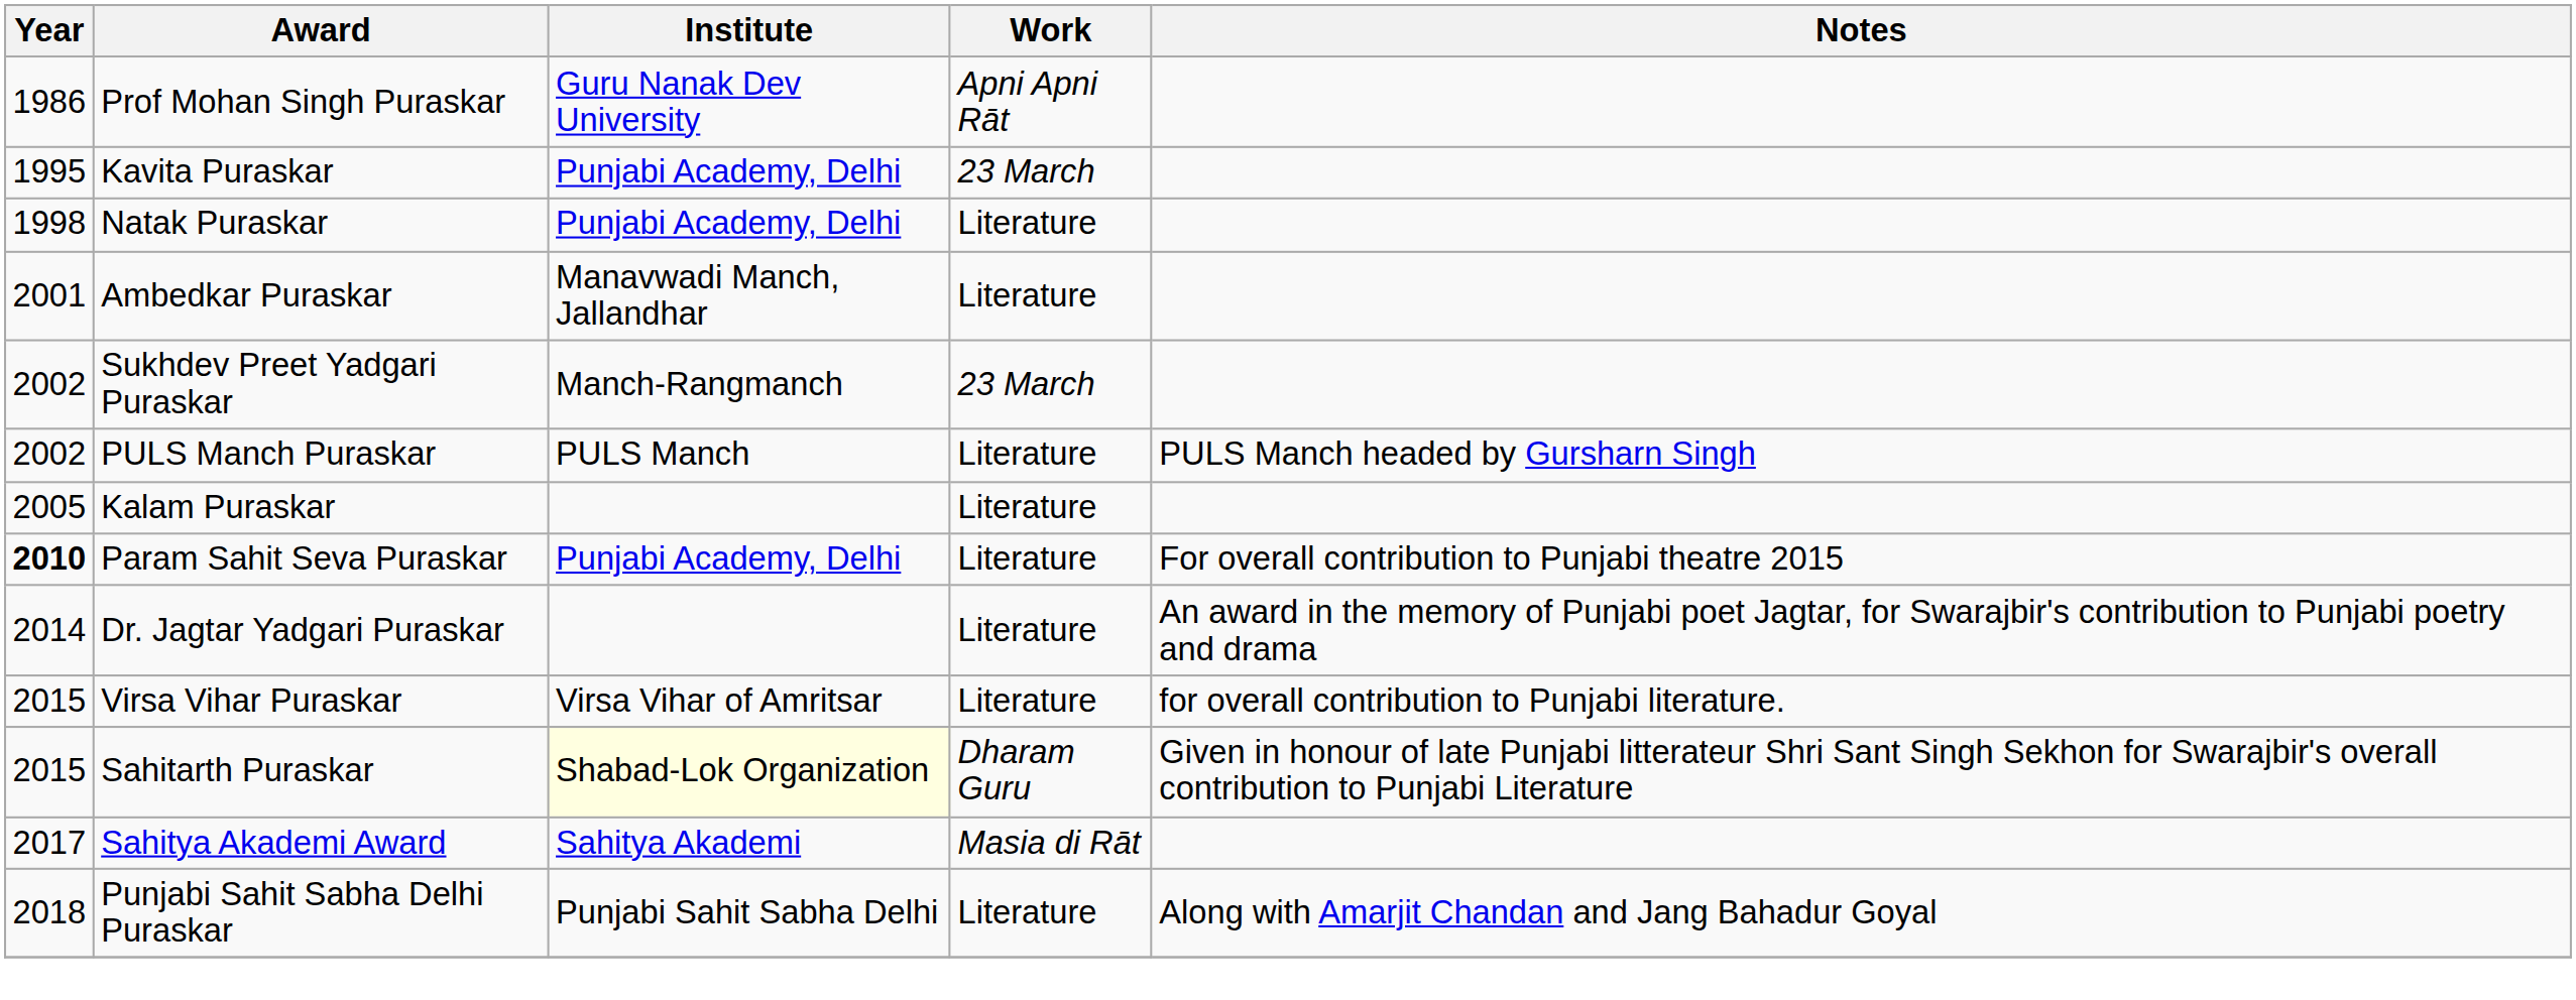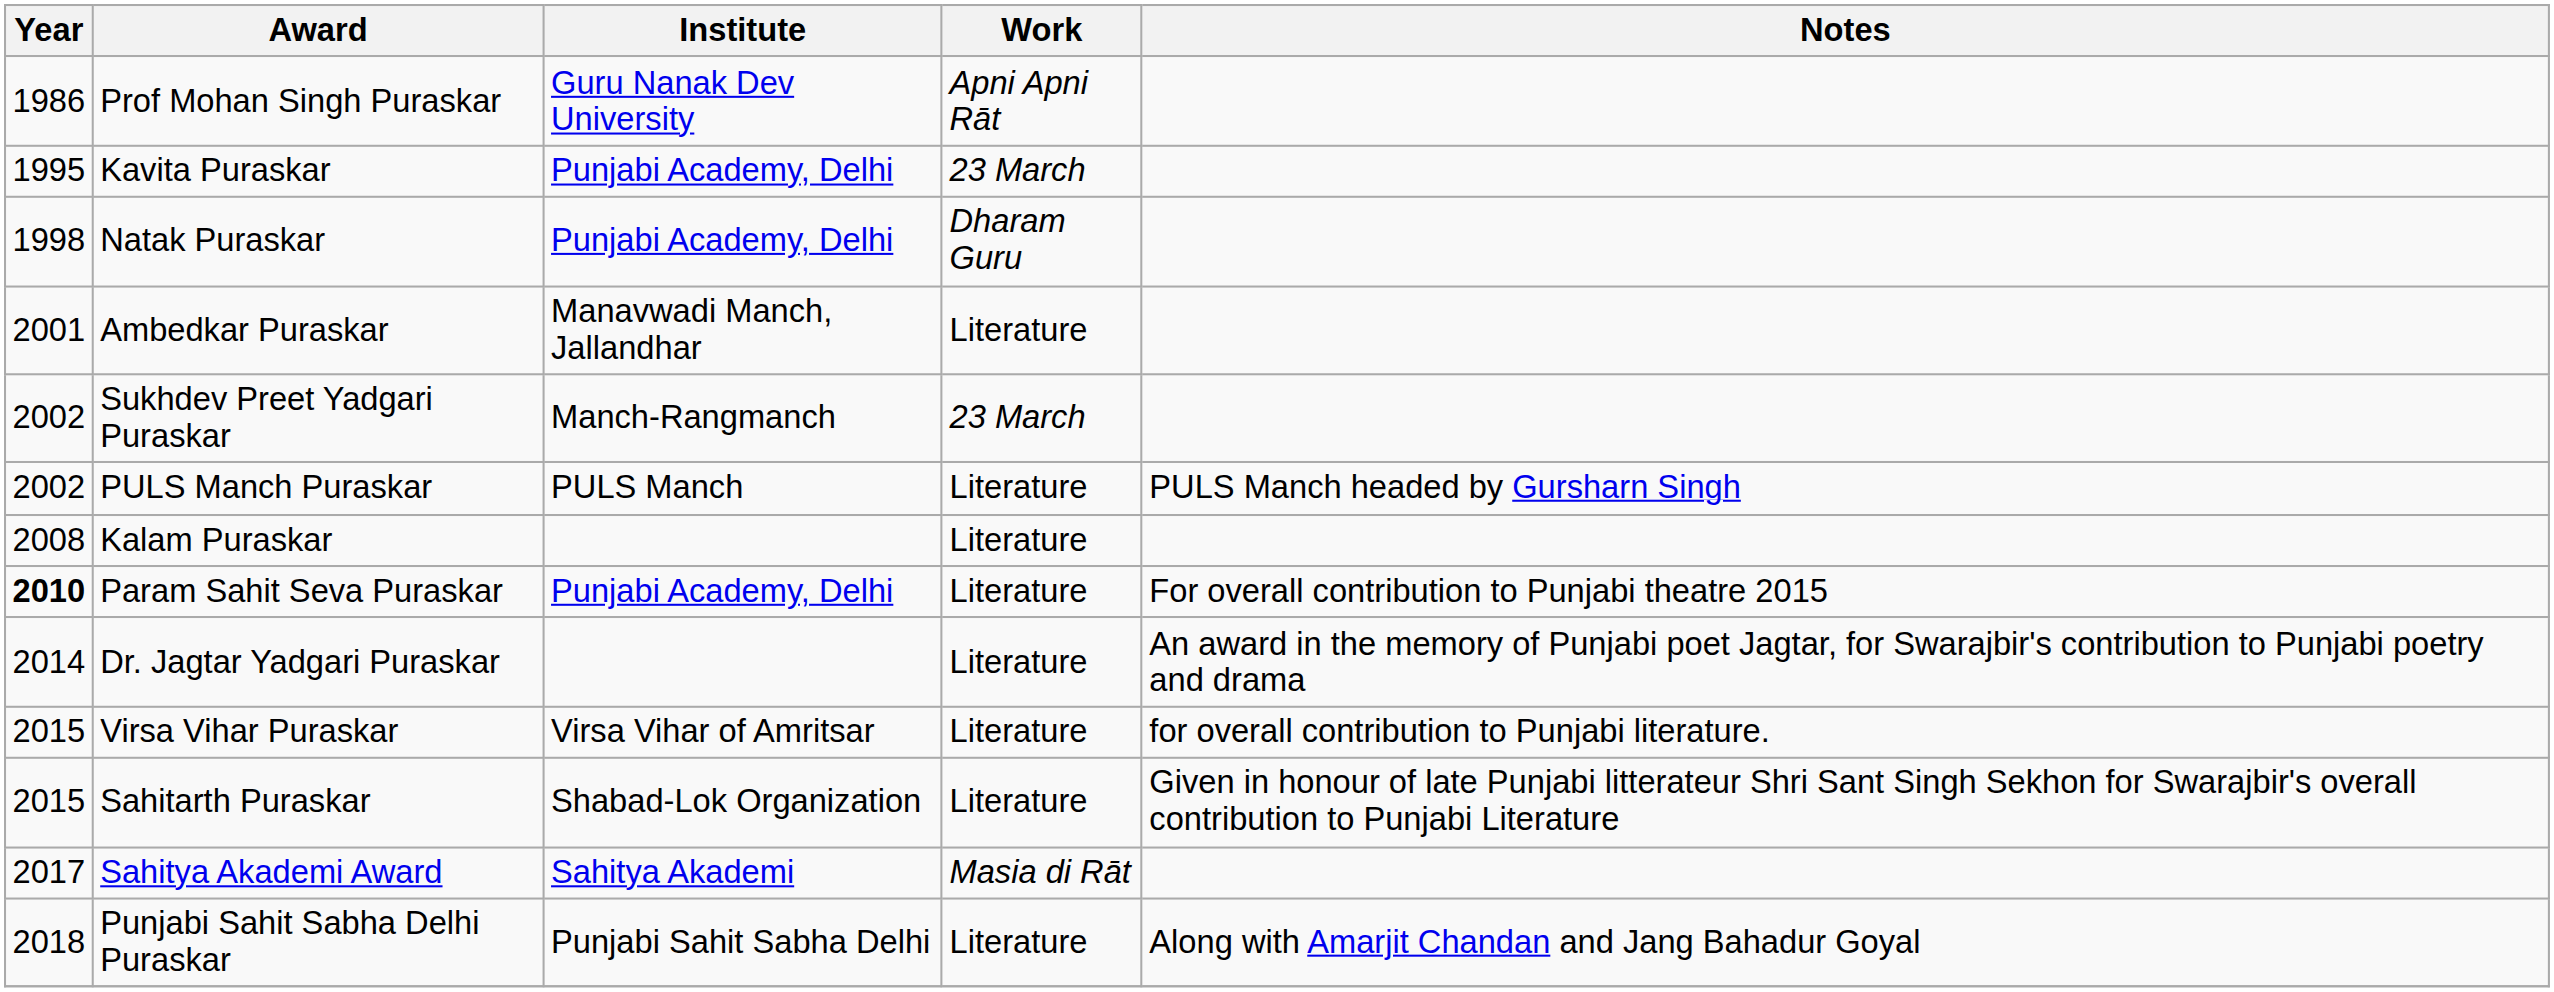Natak Puraskar | Work: Literature -> Dharam Guru
Kalam Puraskar | Year: 2005 -> 2008
Sahitarth Puraskar | Institute: lightyellow background -> no background
Sahitarth Puraskar | Work: Dharam Guru -> Literature
